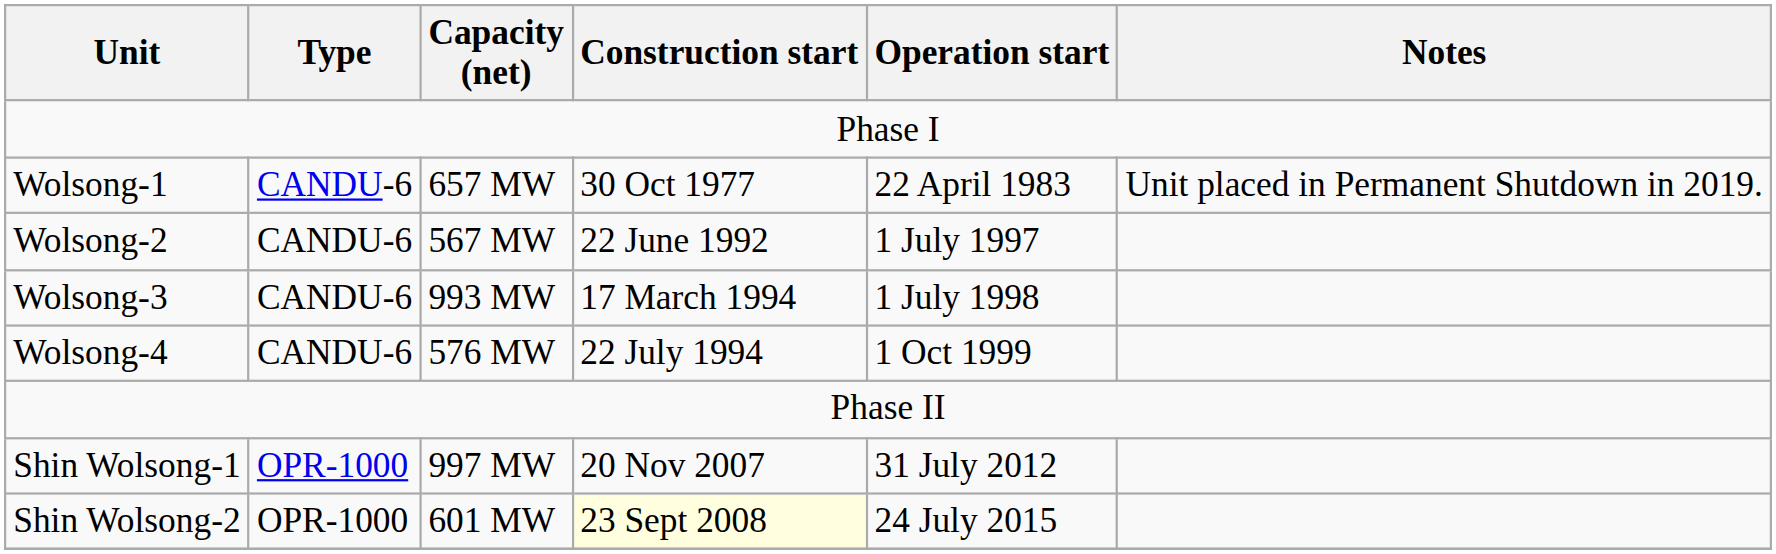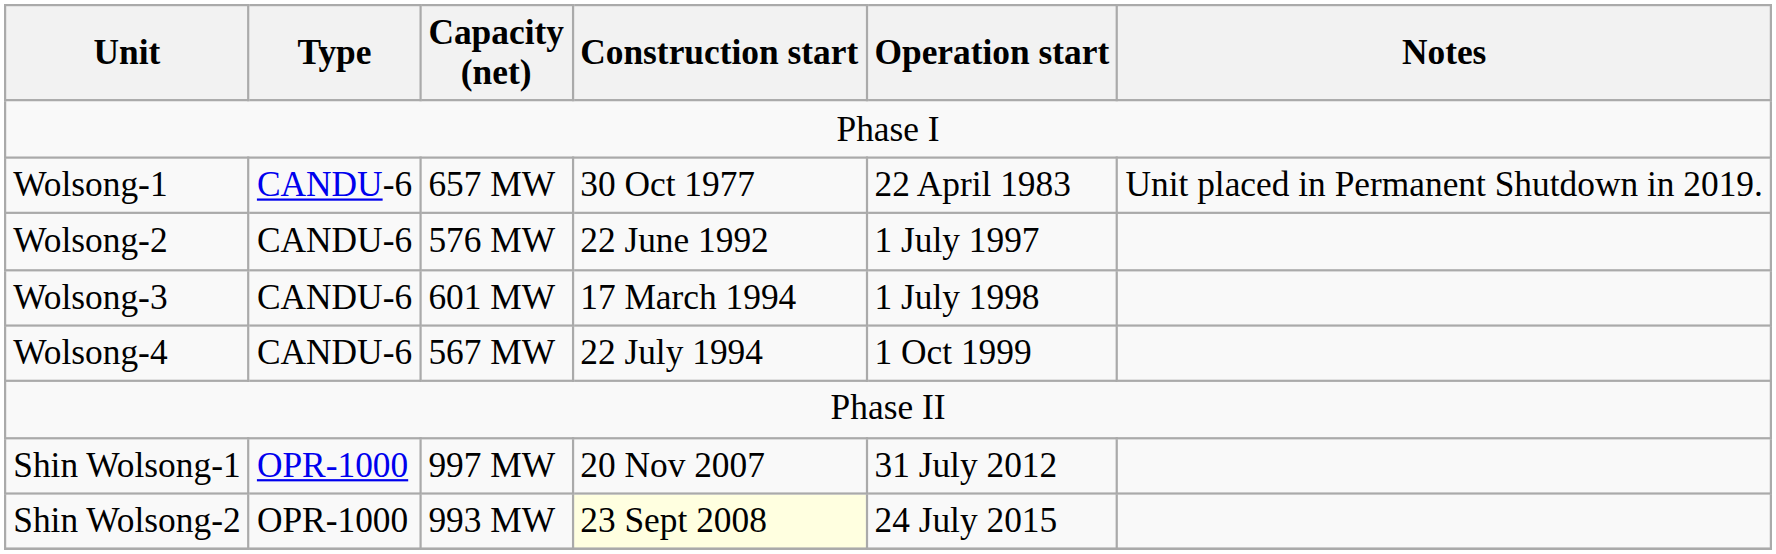Wolsong-2 | Capacity (net): 567 MW -> 576 MW
Wolsong-3 | Capacity (net): 993 MW -> 601 MW
Wolsong-4 | Capacity (net): 576 MW -> 567 MW
Shin Wolsong-2 | Capacity (net): 601 MW -> 993 MW
